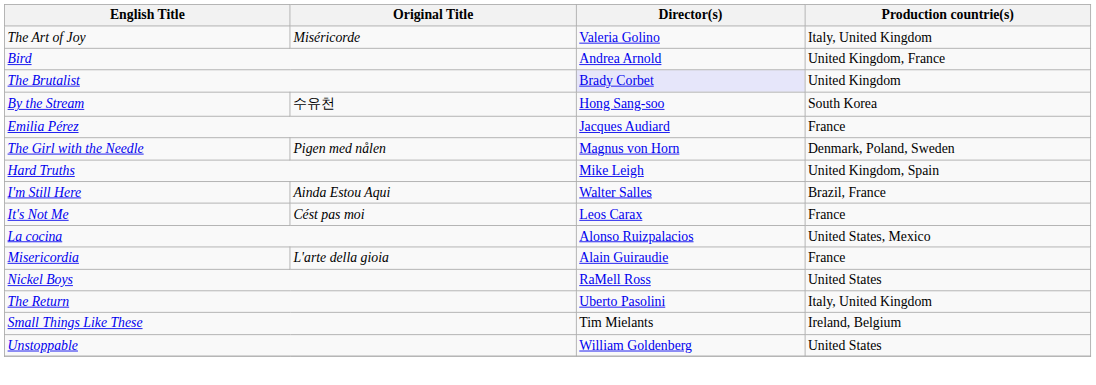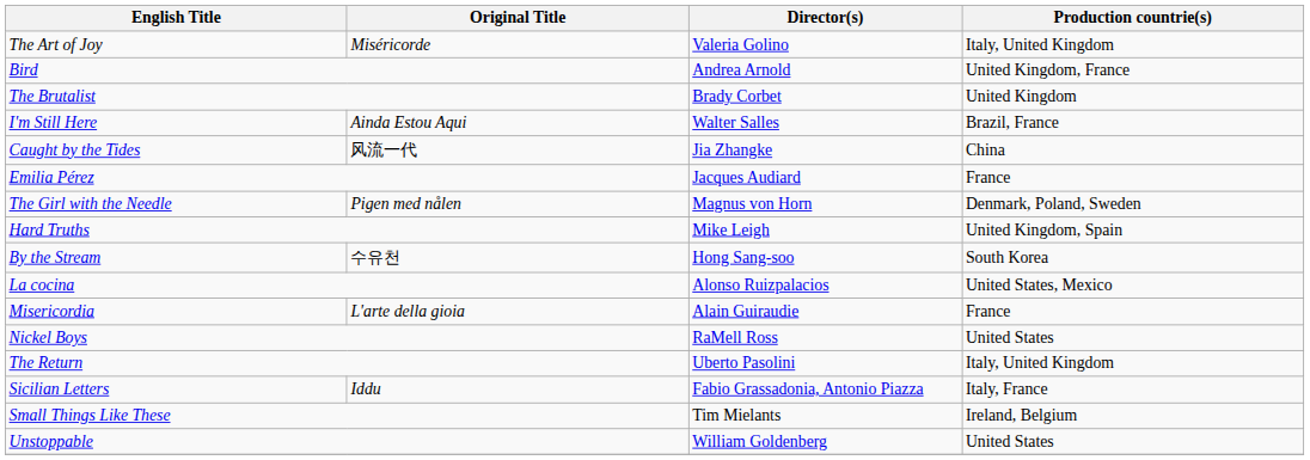The Brutalist | Director(s): lavender background -> no background
rows swapped: By the Stream <-> I'm Still Here
+ row: Caught by the Tides | 风流一代 | Jia Zhangke | China
- row: It's Not Me | Cést pas moi | Leos Carax | France
+ row: Sicilian Letters | Iddu | Fabio Grassadonia, Antonio Piazza | Italy, France
